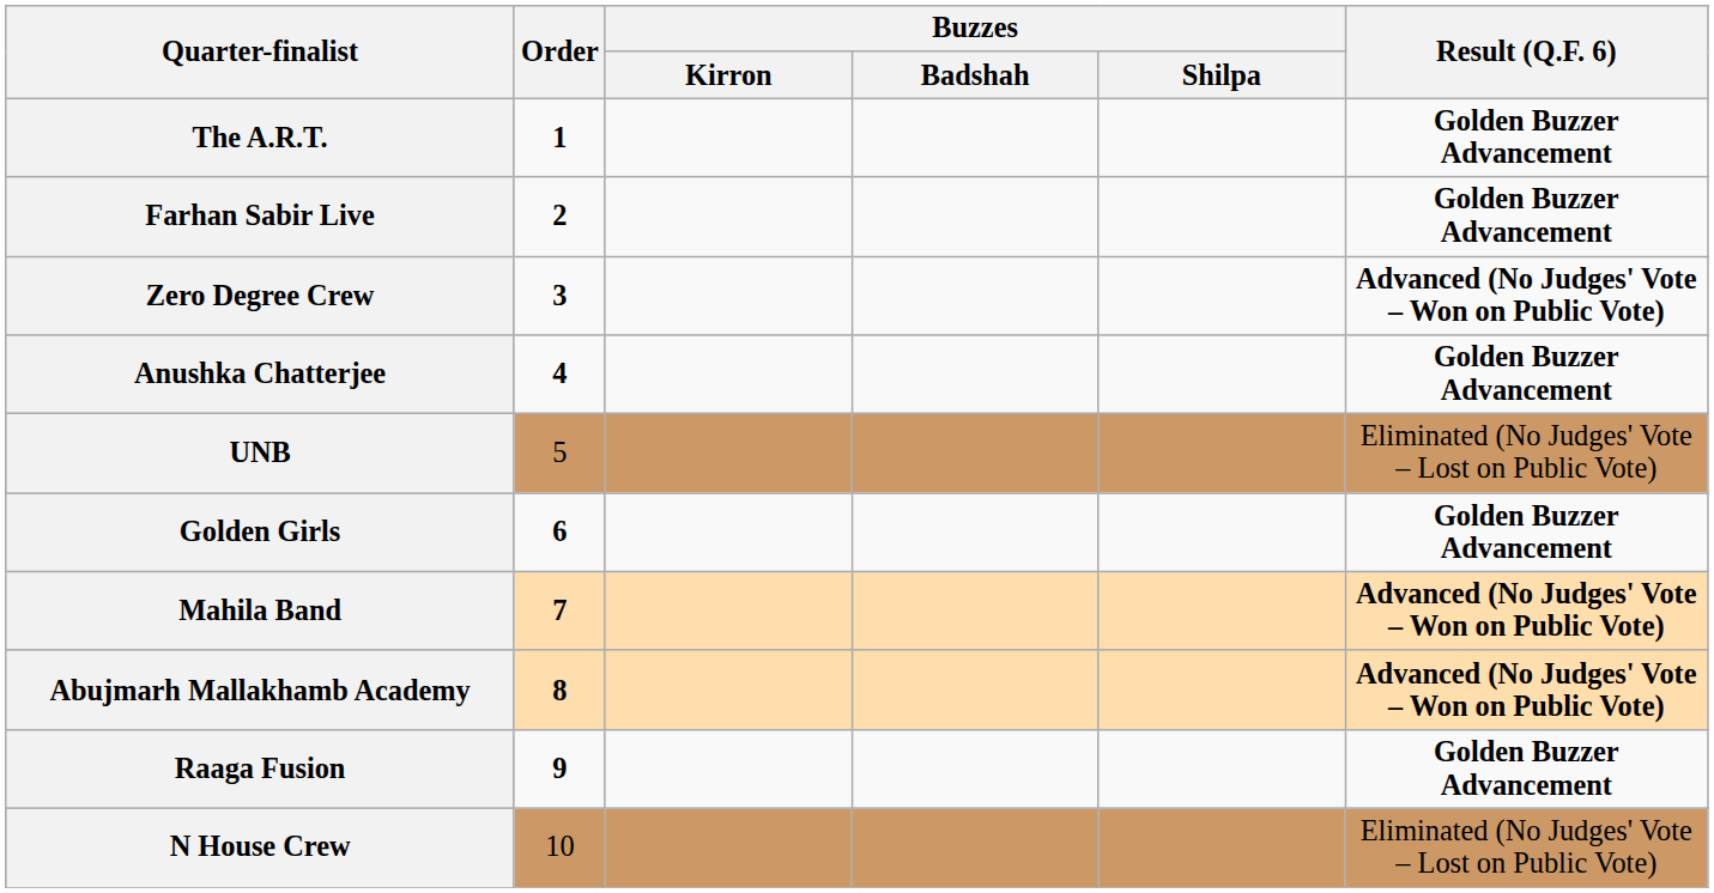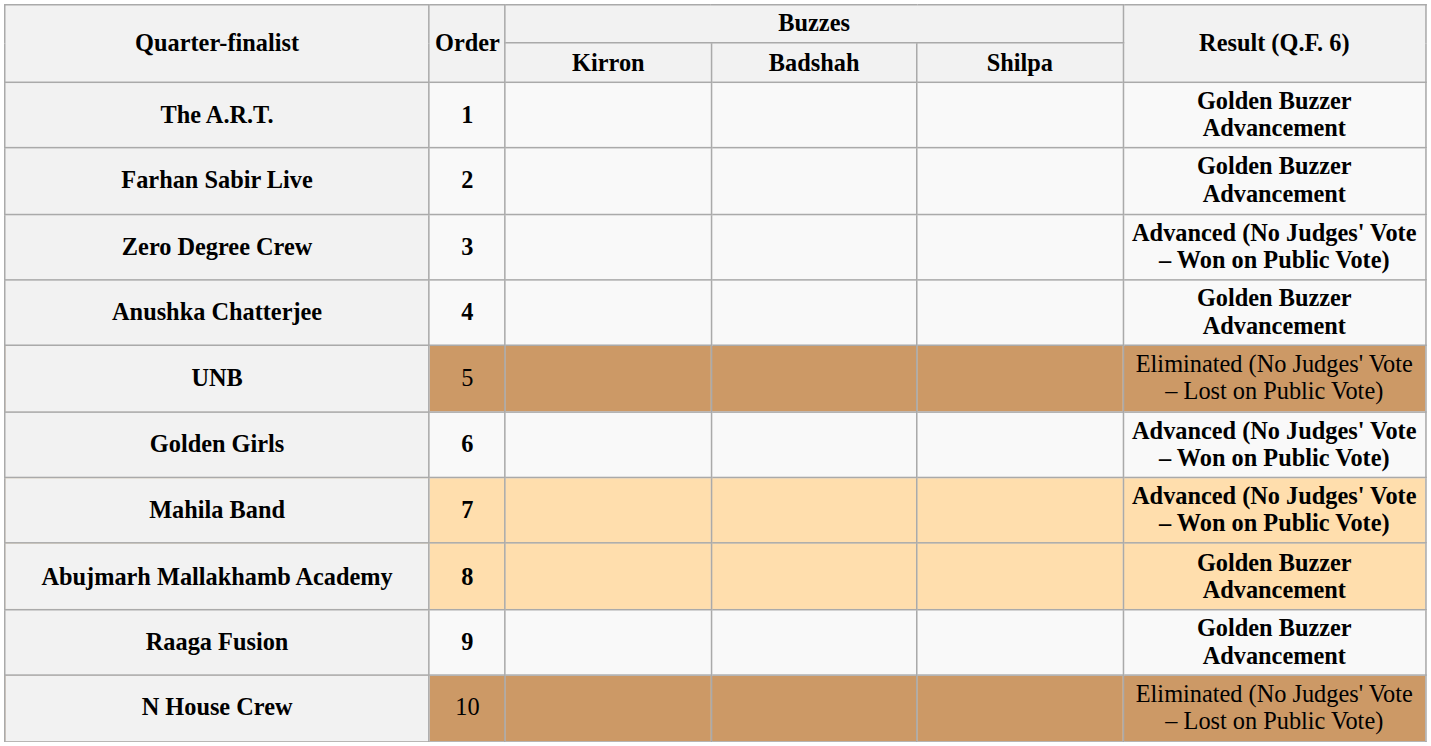Golden Girls | Result (Q.F. 6): Golden Buzzer Advancement -> Advanced (No Judges' Vote – Won on Public Vote)
Abujmarh Mallakhamb Academy | Result (Q.F. 6): Advanced (No Judges' Vote – Won on Public Vote) -> Golden Buzzer Advancement
